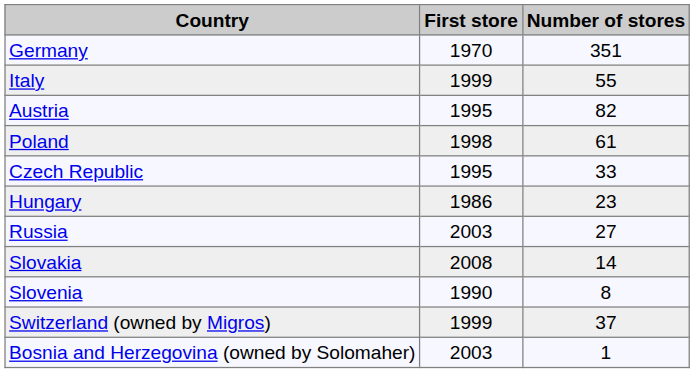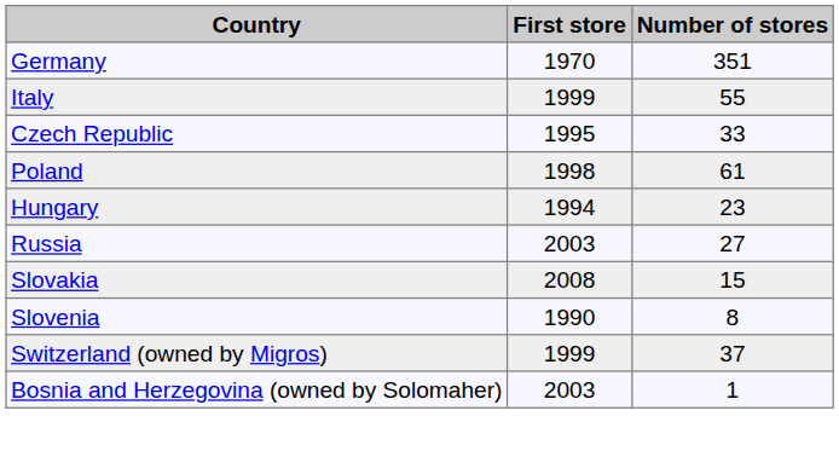- row: Austria | 1995 | 82
rows swapped: Poland <-> Czech Republic
Hungary | First store: 1986 -> 1994
Slovakia | Number of stores: 14 -> 15
